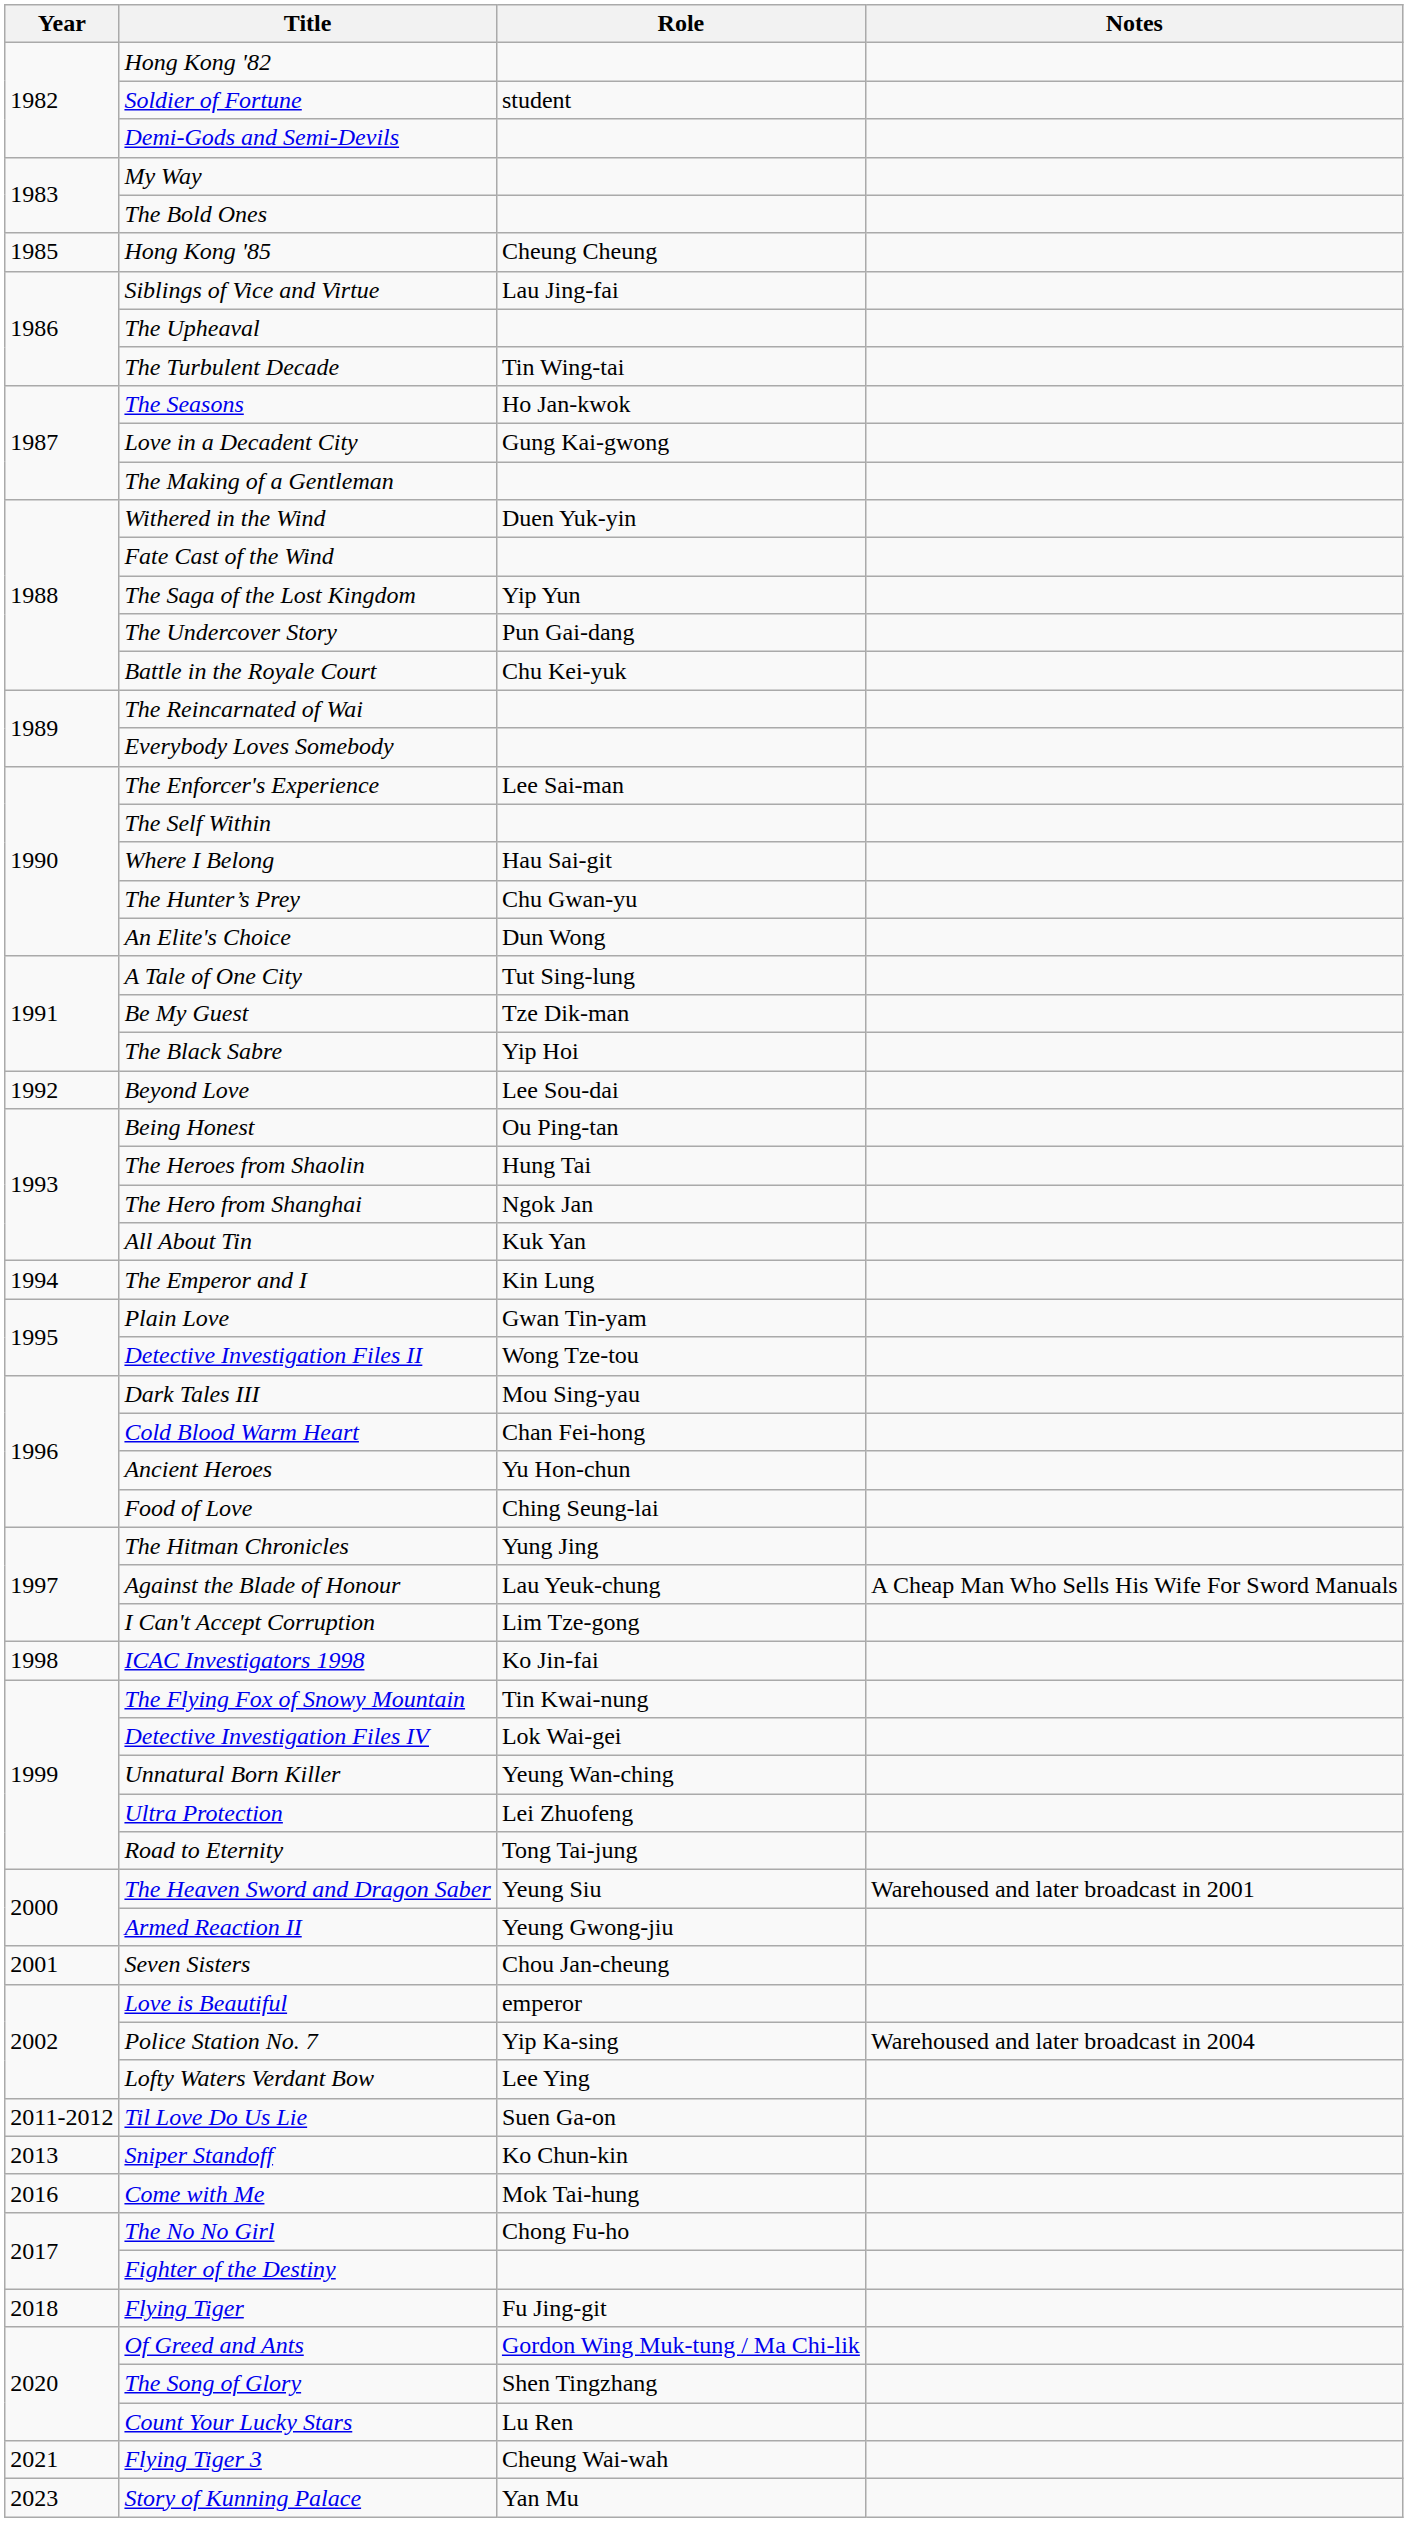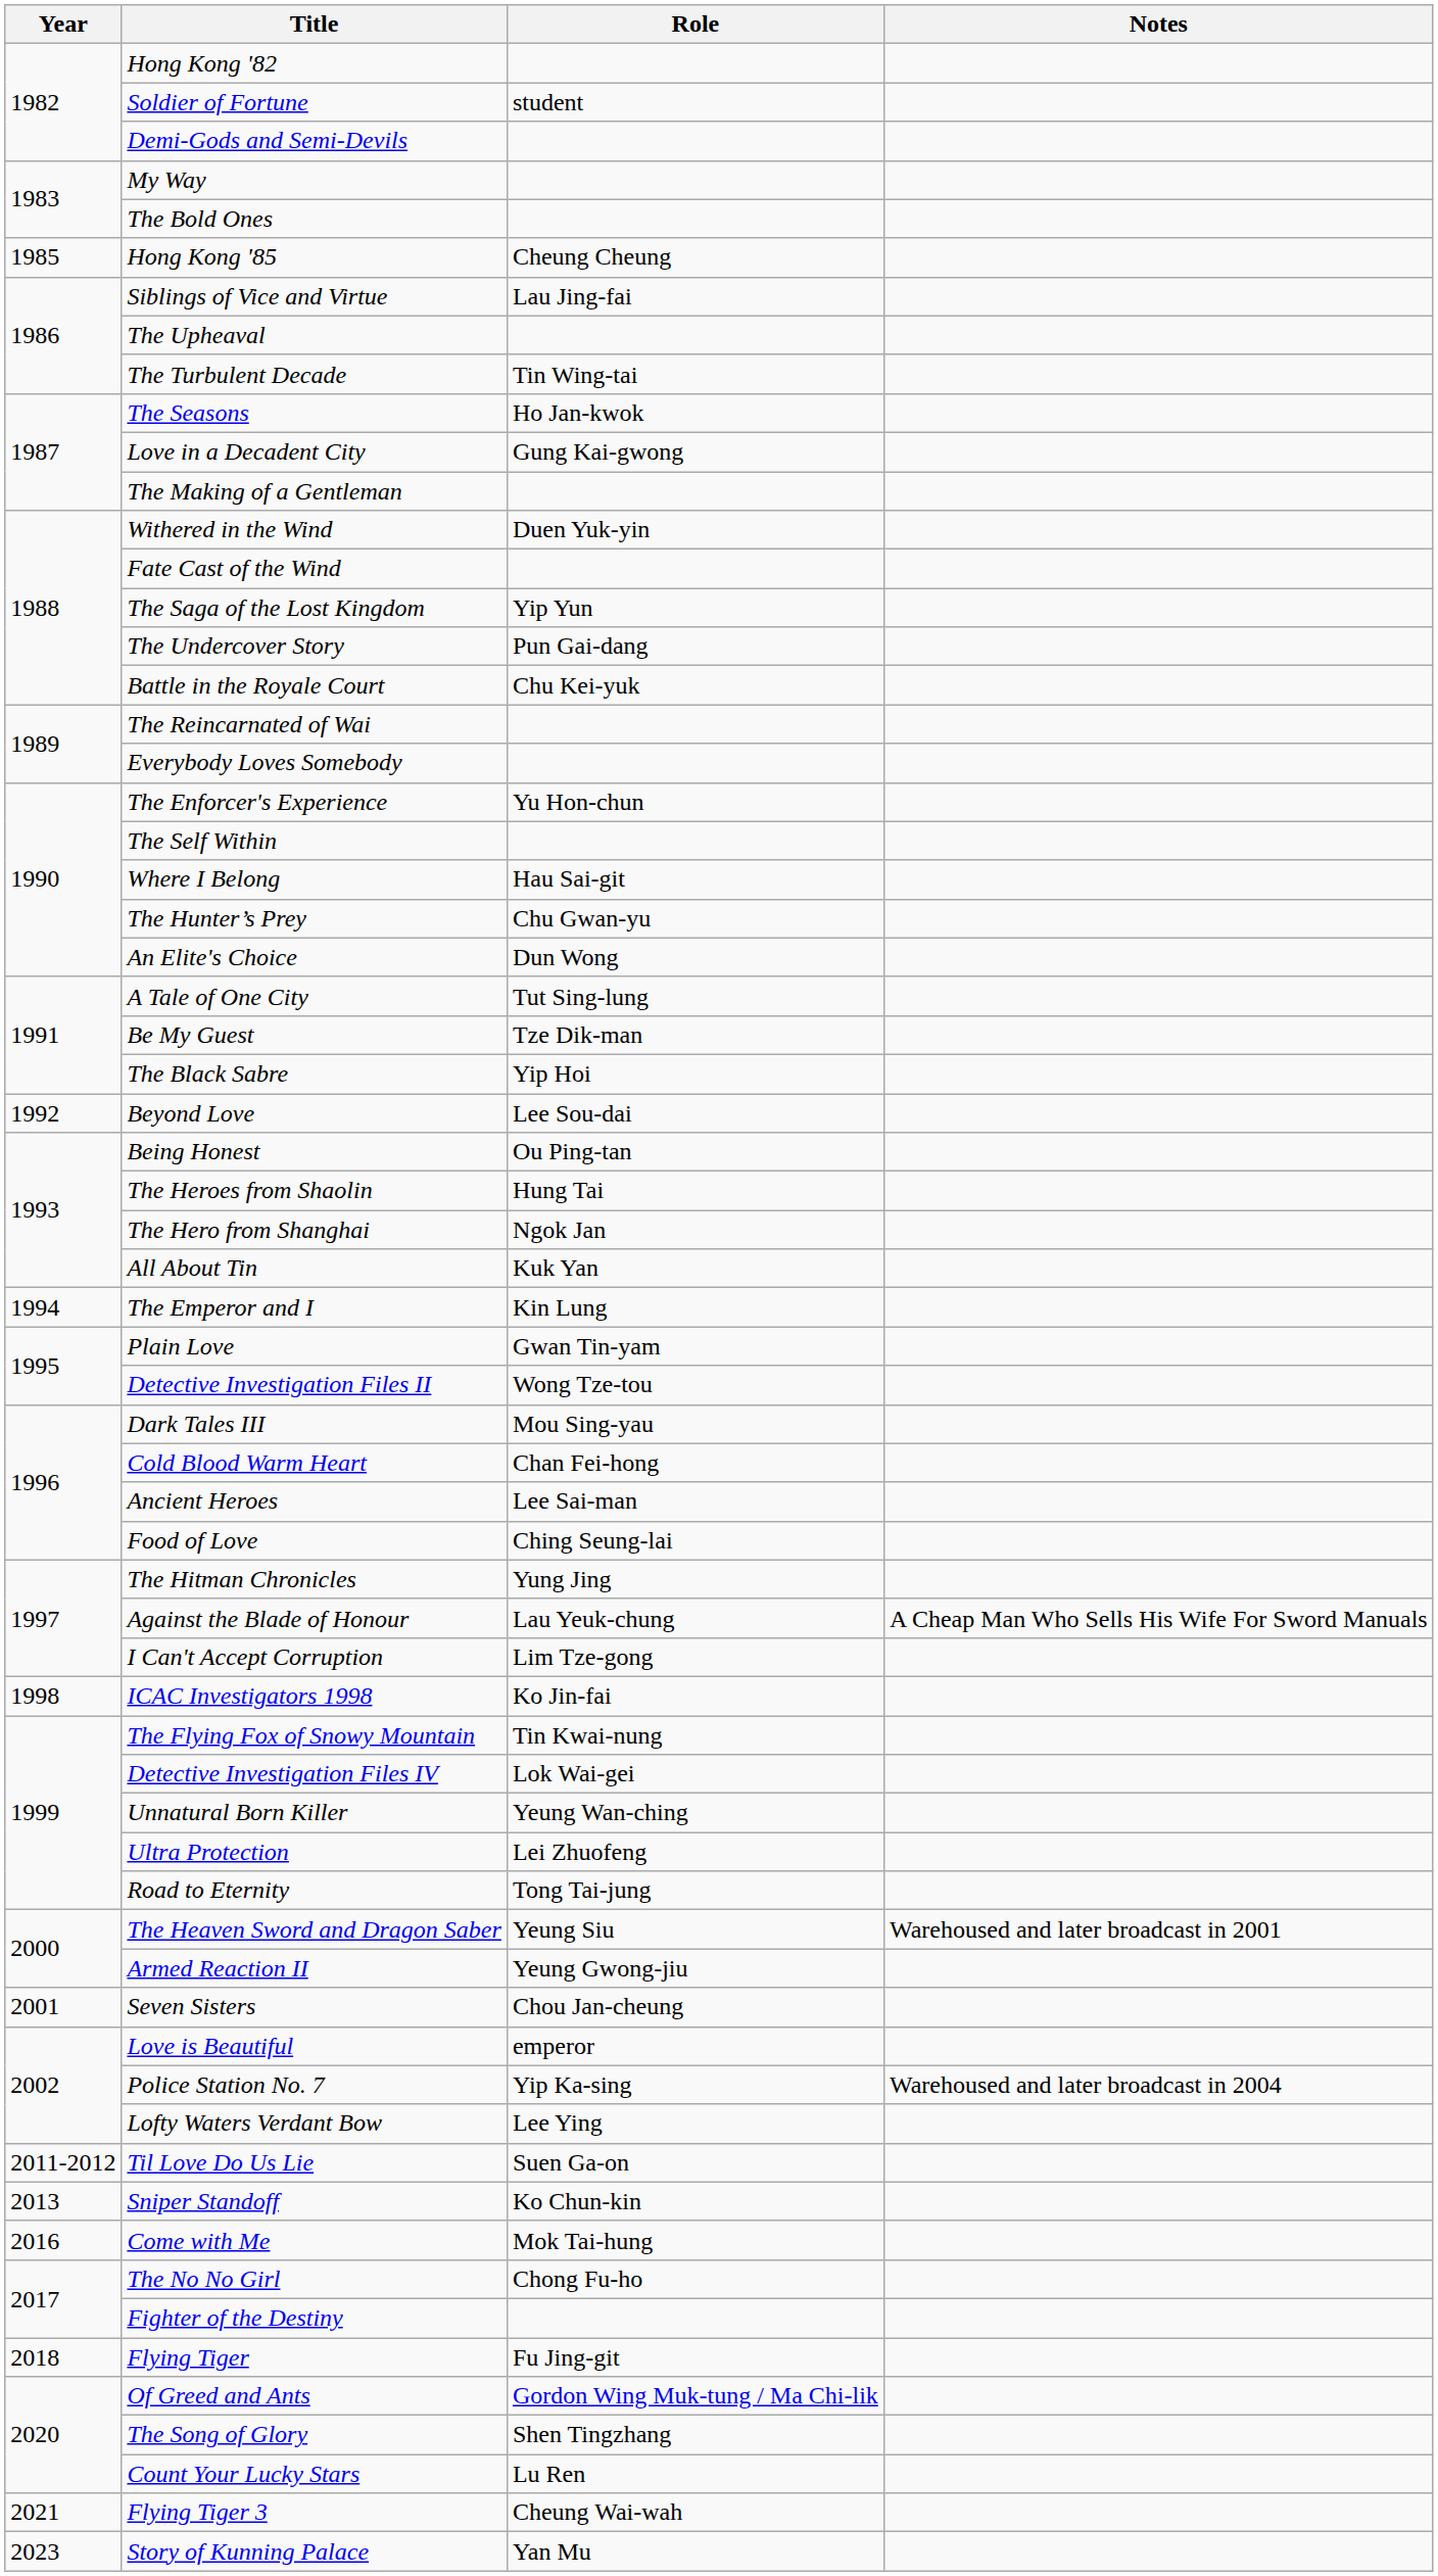The Enforcer's Experience | Role: Lee Sai-man -> Yu Hon-chun
Ancient Heroes | Role: Yu Hon-chun -> Lee Sai-man
